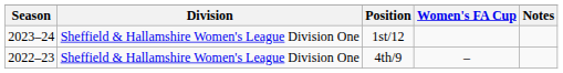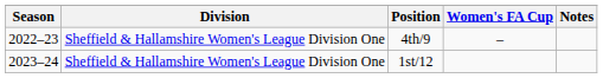rows swapped: 4th/9 <-> 1st/12
